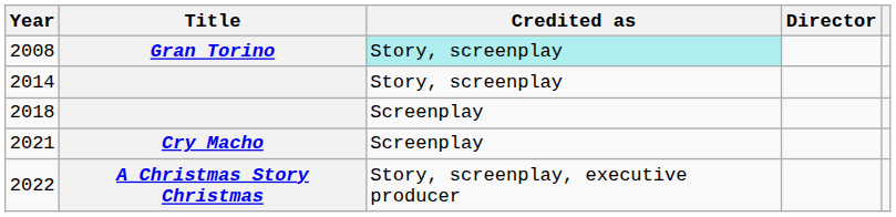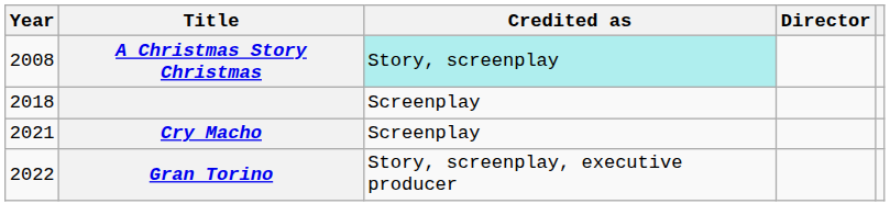2008 | Title: Gran Torino -> A Christmas Story Christmas
- row: 2014 | Story, screenplay
2022 | Title: A Christmas Story Christmas -> Gran Torino
